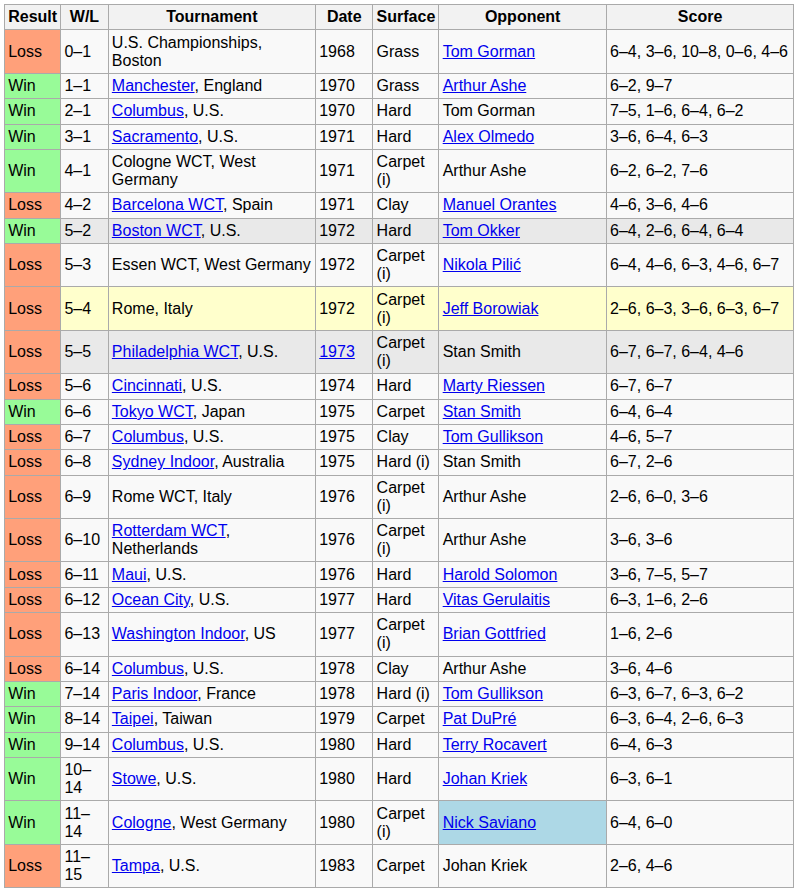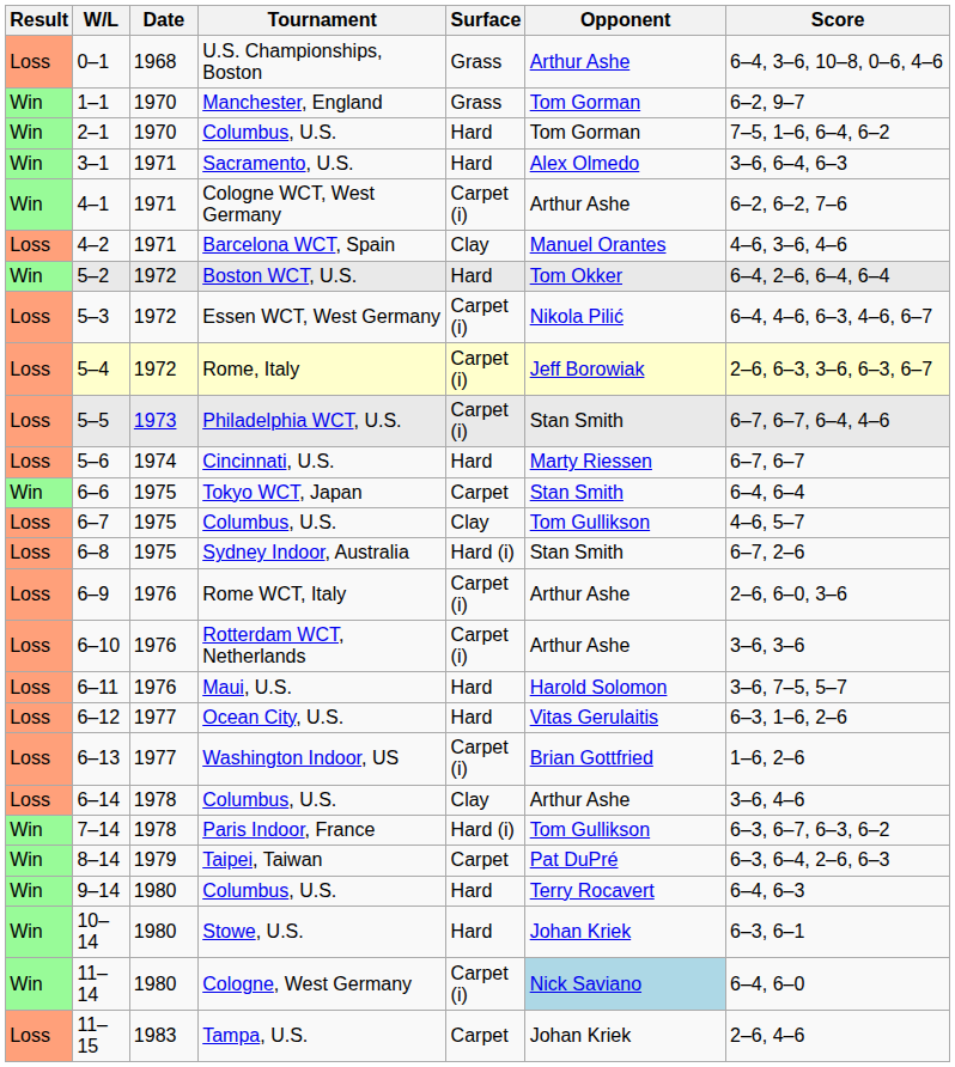columns swapped: Date <-> Tournament
0–1 | Opponent: Tom Gorman -> Arthur Ashe
1–1 | Opponent: Arthur Ashe -> Tom Gorman
